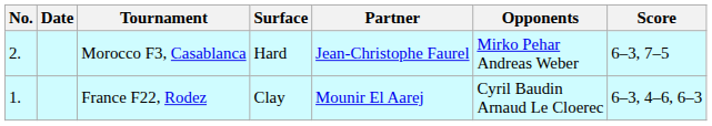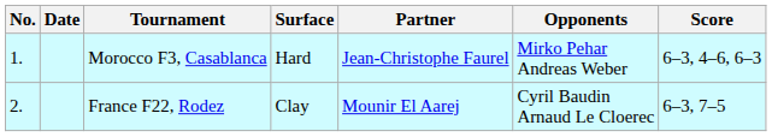Morocco F3, Casablanca | No.: 2. -> 1.
Morocco F3, Casablanca | Score: 6–3, 7–5 -> 6–3, 4–6, 6–3
France F22, Rodez | No.: 1. -> 2.
France F22, Rodez | Score: 6–3, 4–6, 6–3 -> 6–3, 7–5
